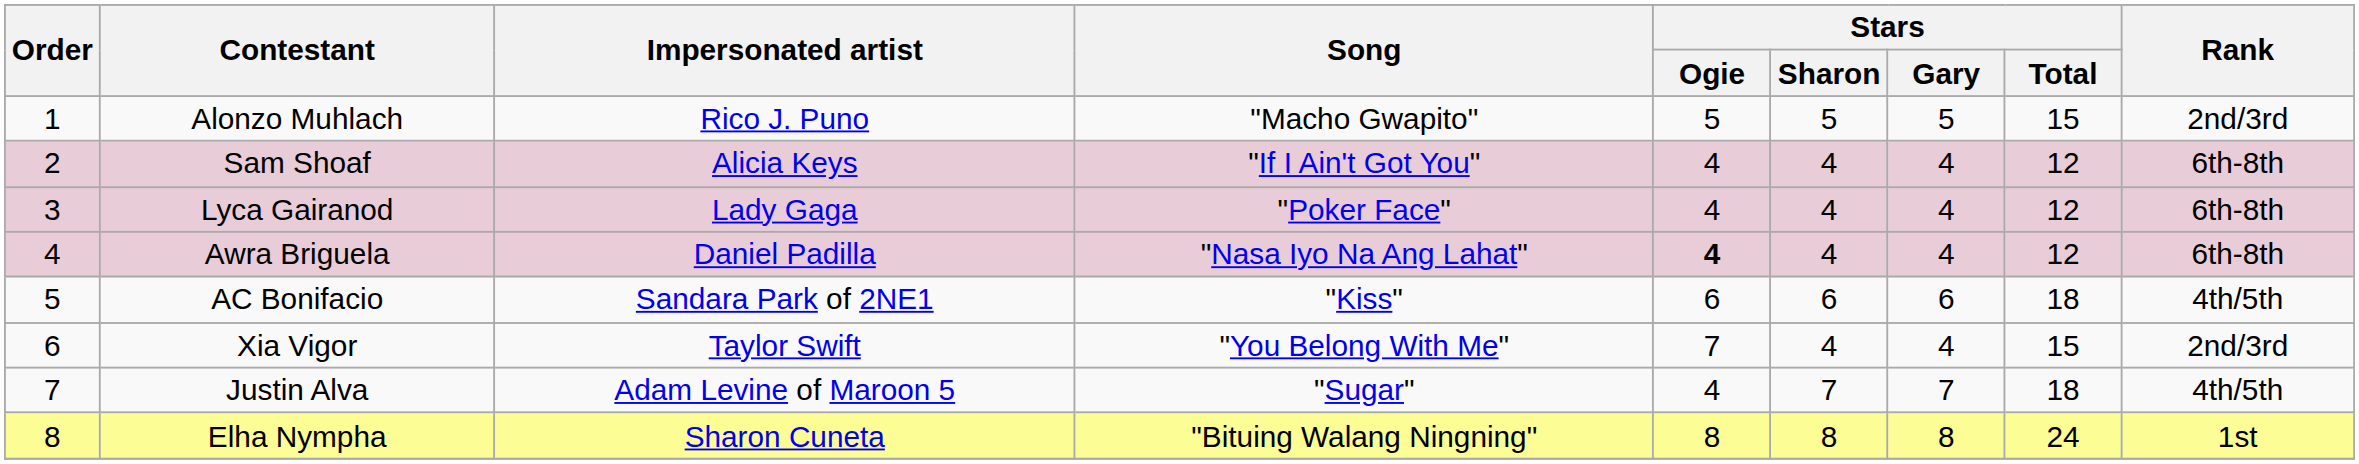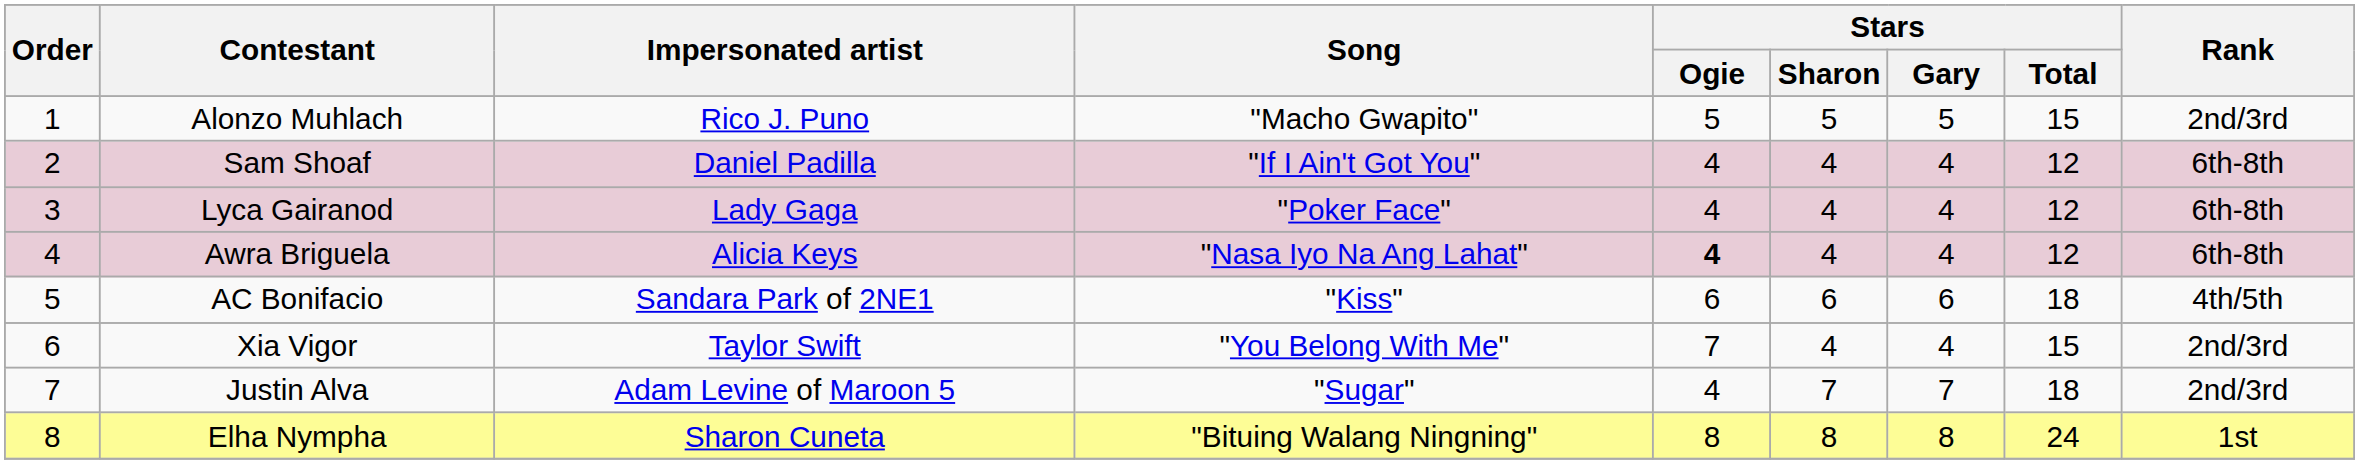Sam Shoaf | Impersonated artist: Alicia Keys -> Daniel Padilla
Awra Briguela | Impersonated artist: Daniel Padilla -> Alicia Keys
Justin Alva | Rank: 4th/5th -> 2nd/3rd
